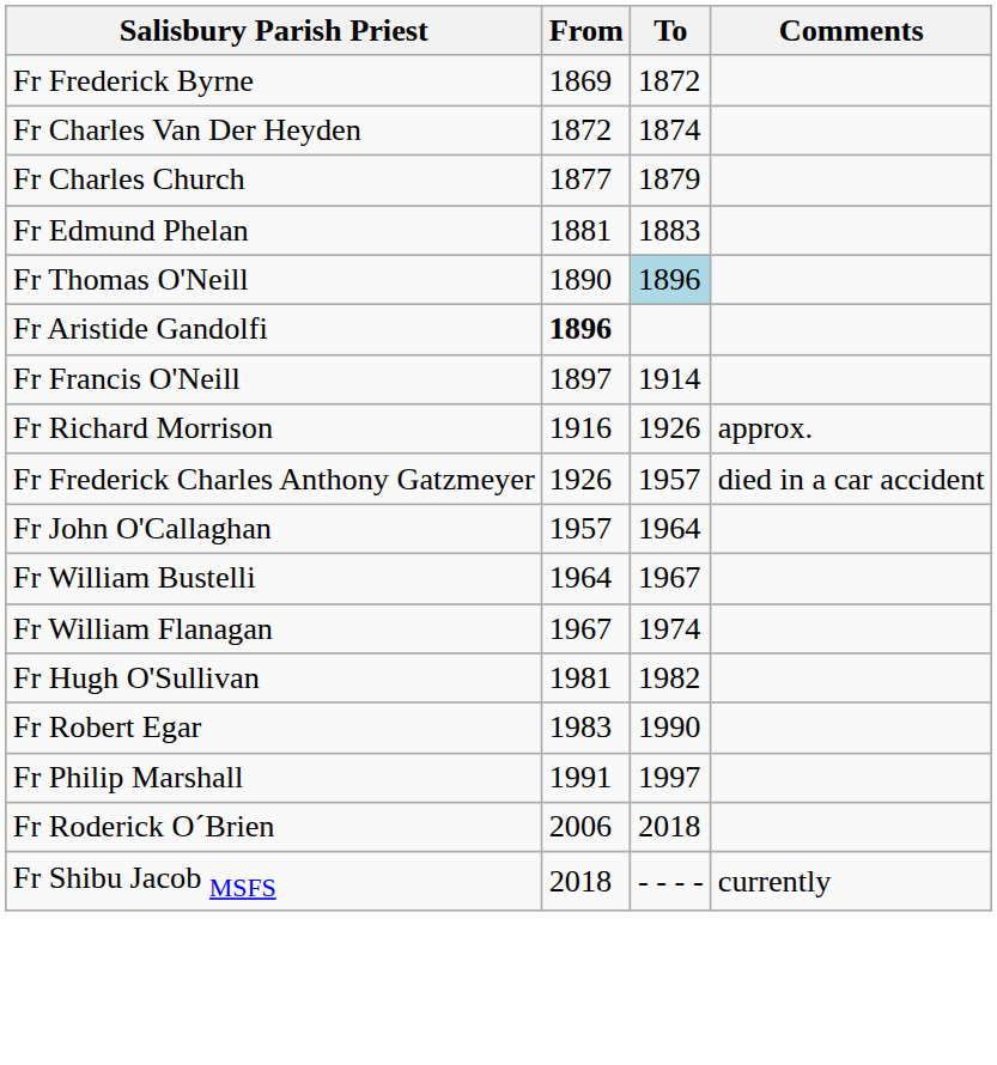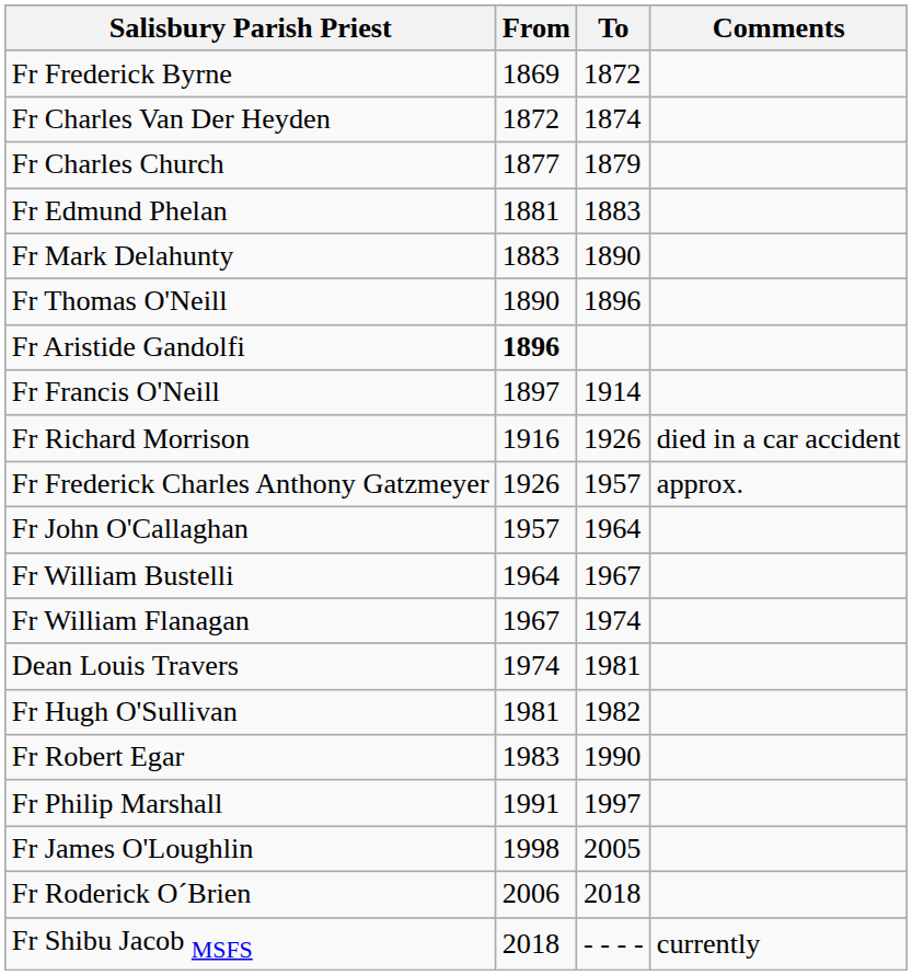+ row: Fr Mark Delahunty | 1883 | 1890
Fr Thomas O'Neill | To: lightblue background -> no background
Fr Richard Morrison | Comments: approx. -> died in a car accident
Fr Frederick Charles Anthony Gatzmeyer | Comments: died in a car accident -> approx.
+ row: Dean Louis Travers | 1974 | 1981
+ row: Fr James O'Loughlin | 1998 | 2005
